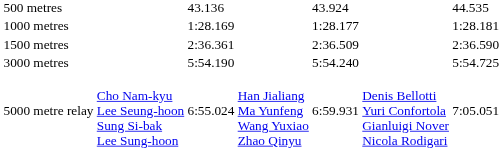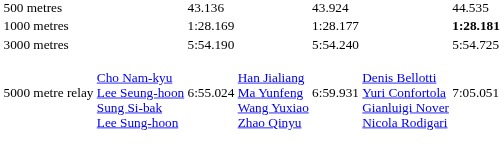1000 metres | column 7: normal -> bold
- row: 1500 metres | 2:36.361 | 2:36.509 | 2:36.590
